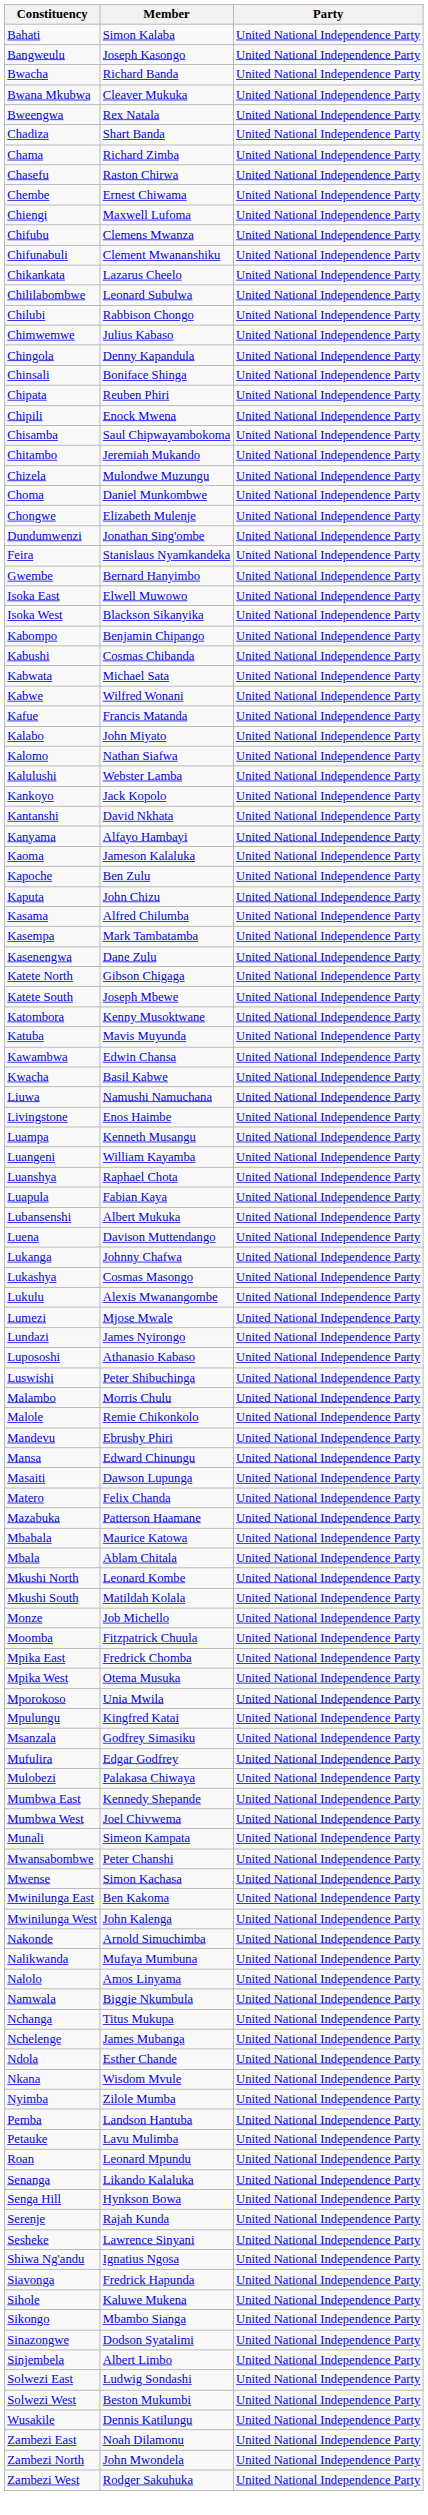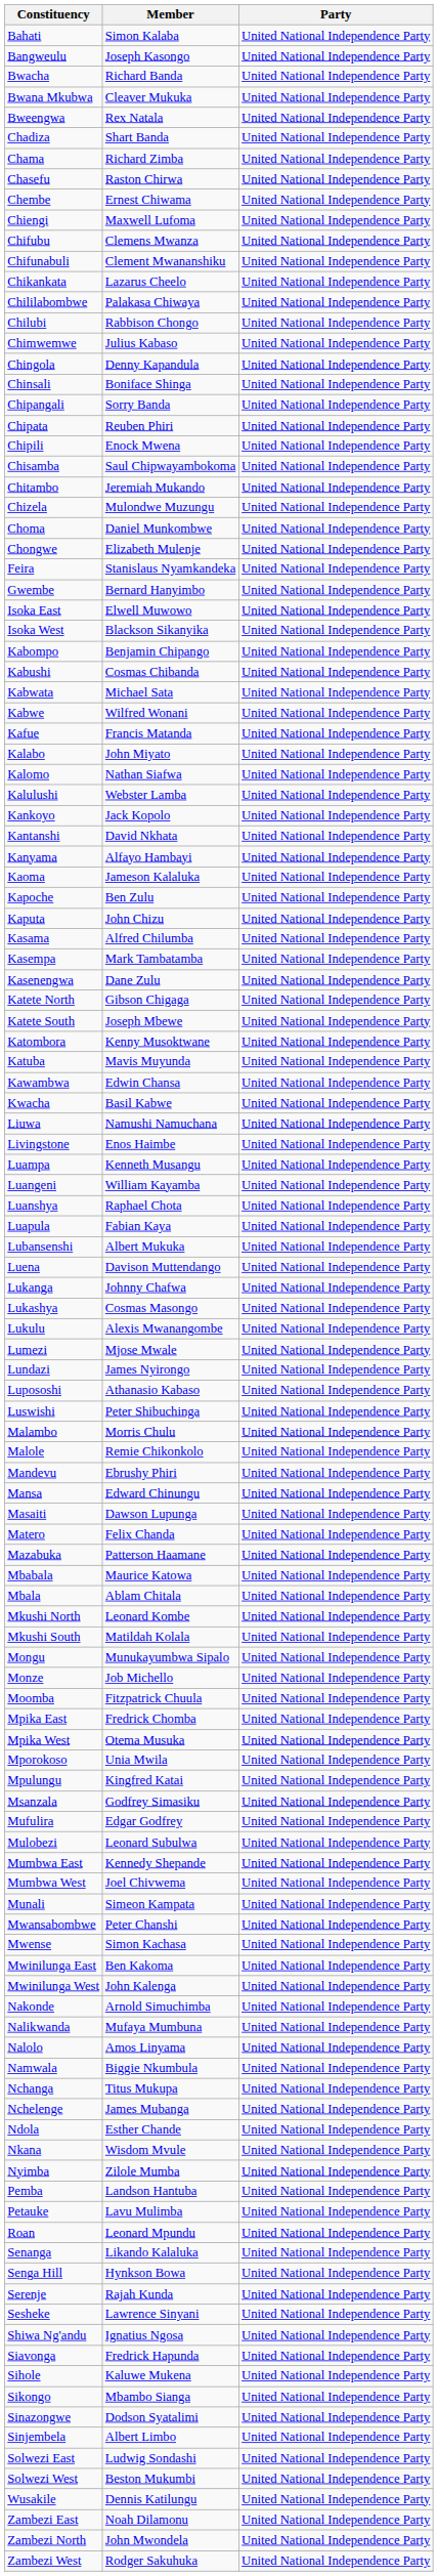Chililabombwe | Member: Leonard Subulwa -> Palakasa Chiwaya
+ row: Chipangali | Sorry Banda | United National Independence Party
- row: Dundumwenzi | Jonathan Sing'ombe | United National Independence Party
+ row: Mongu | Munukayumbwa Sipalo | United National Independence Party
Mulobezi | Member: Palakasa Chiwaya -> Leonard Subulwa
